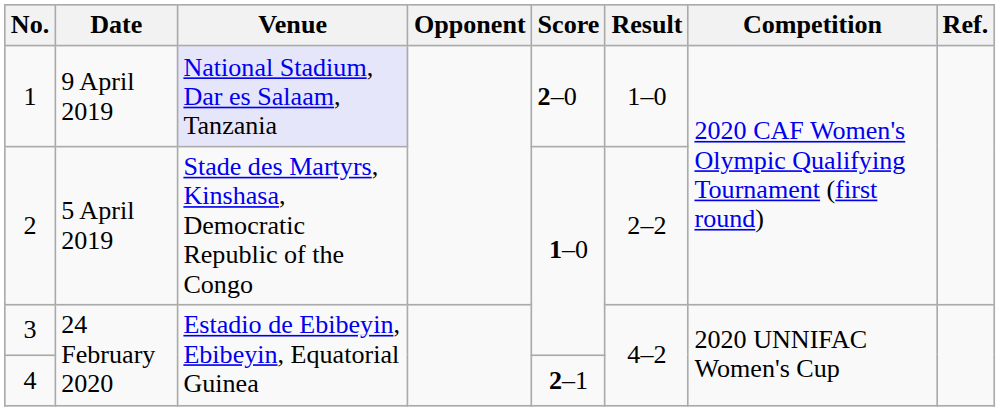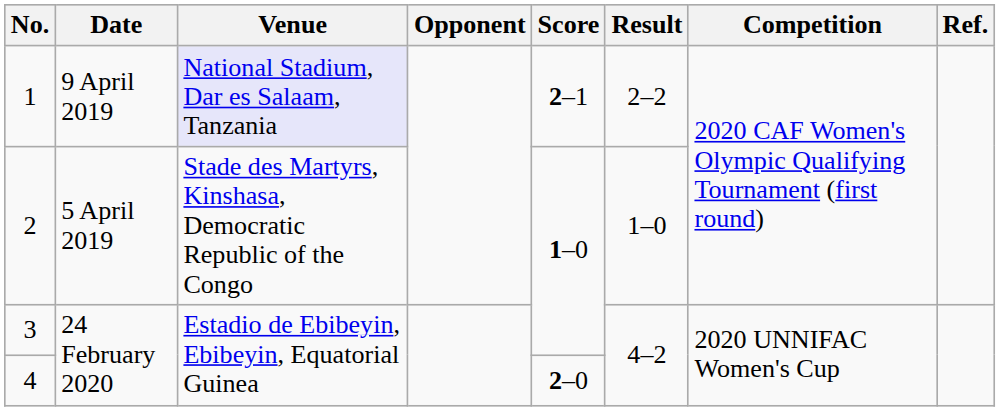1 | Score: 2–0 -> 2–1
1 | Result: 1–0 -> 2–2
2 | Result: 2–2 -> 1–0
4 | Score: 2–1 -> 2–0
